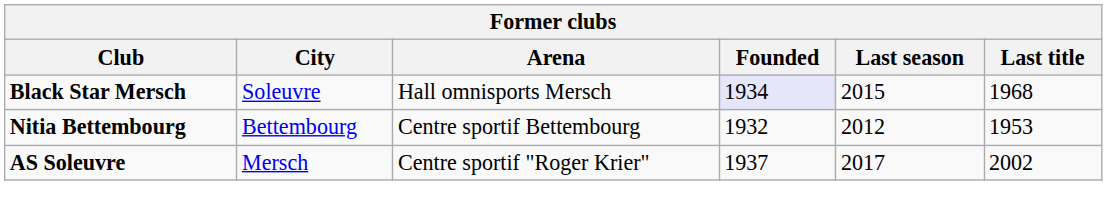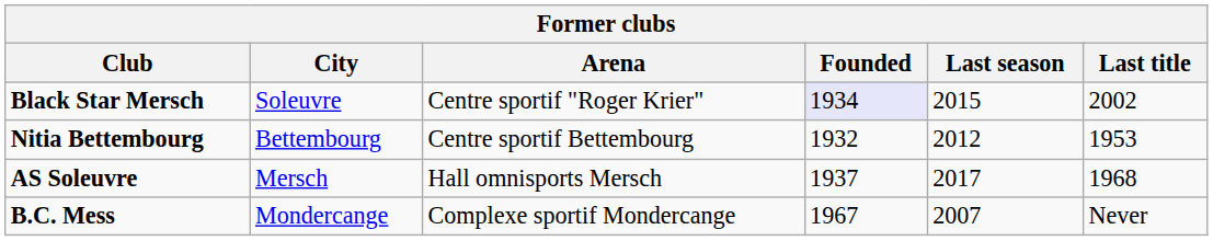Black Star Mersch | Arena: Hall omnisports Mersch -> Centre sportif "Roger Krier"
Black Star Mersch | Last title: 1968 -> 2002
AS Soleuvre | Arena: Centre sportif "Roger Krier" -> Hall omnisports Mersch
AS Soleuvre | Last title: 2002 -> 1968
+ row: B.C. Mess | Mondercange | Complexe sportif Mondercange | 1967 | 2007 | Never
